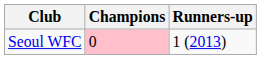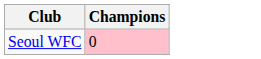- column: Runners-up | 1 (2013)
